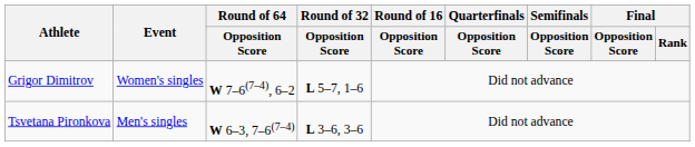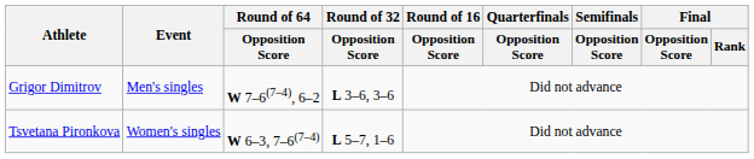Grigor Dimitrov | Event: Women's singles -> Men's singles
Grigor Dimitrov | Round of 32 / Opposition Score: L 5–7, 1–6 -> L 3–6, 3–6
Tsvetana Pironkova | Event: Men's singles -> Women's singles
Tsvetana Pironkova | Round of 32 / Opposition Score: L 3–6, 3–6 -> L 5–7, 1–6
